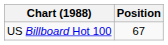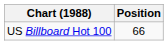US Billboard Hot 100 | Position: 67 -> 66
